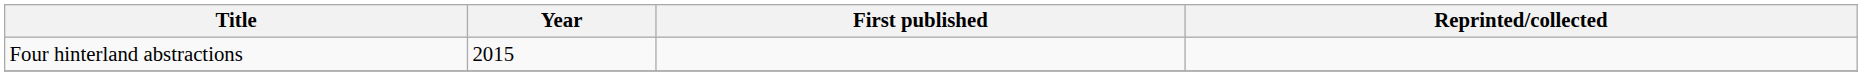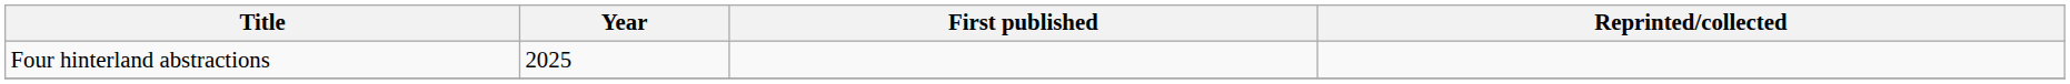Four hinterland abstractions | Year: 2015 -> 2025
